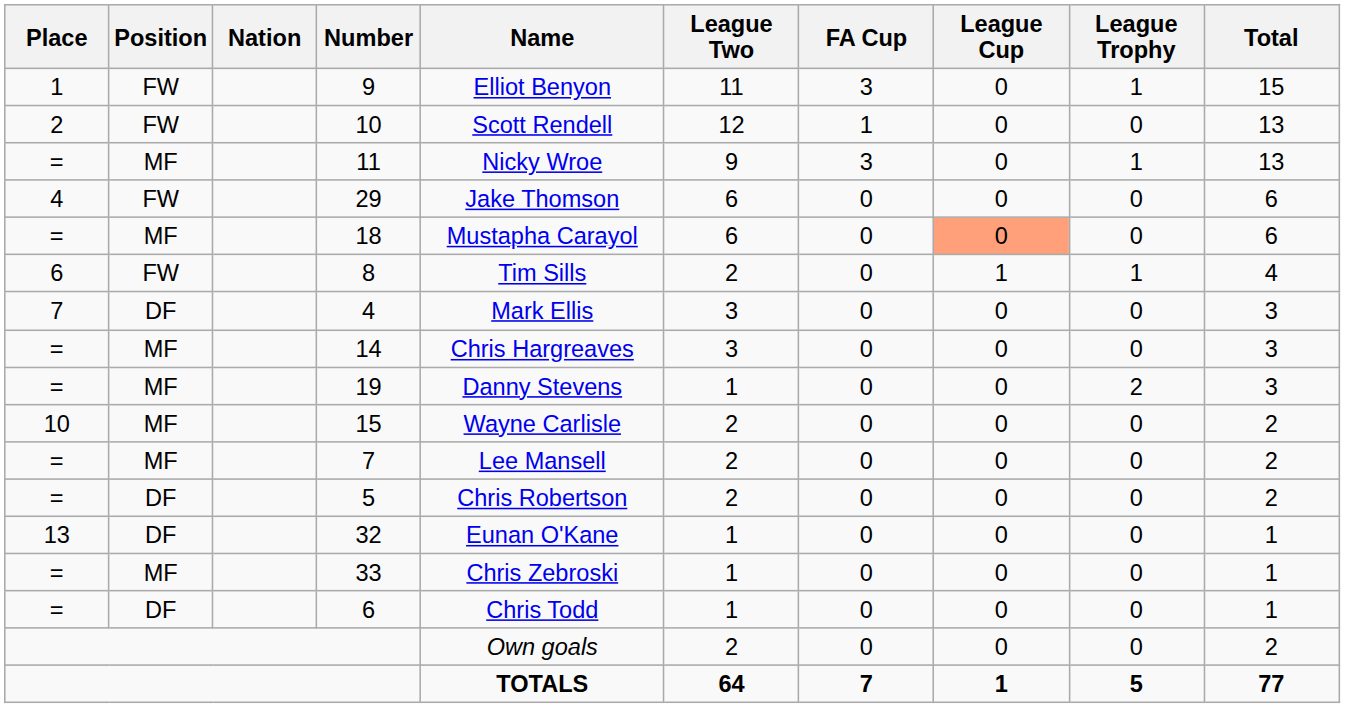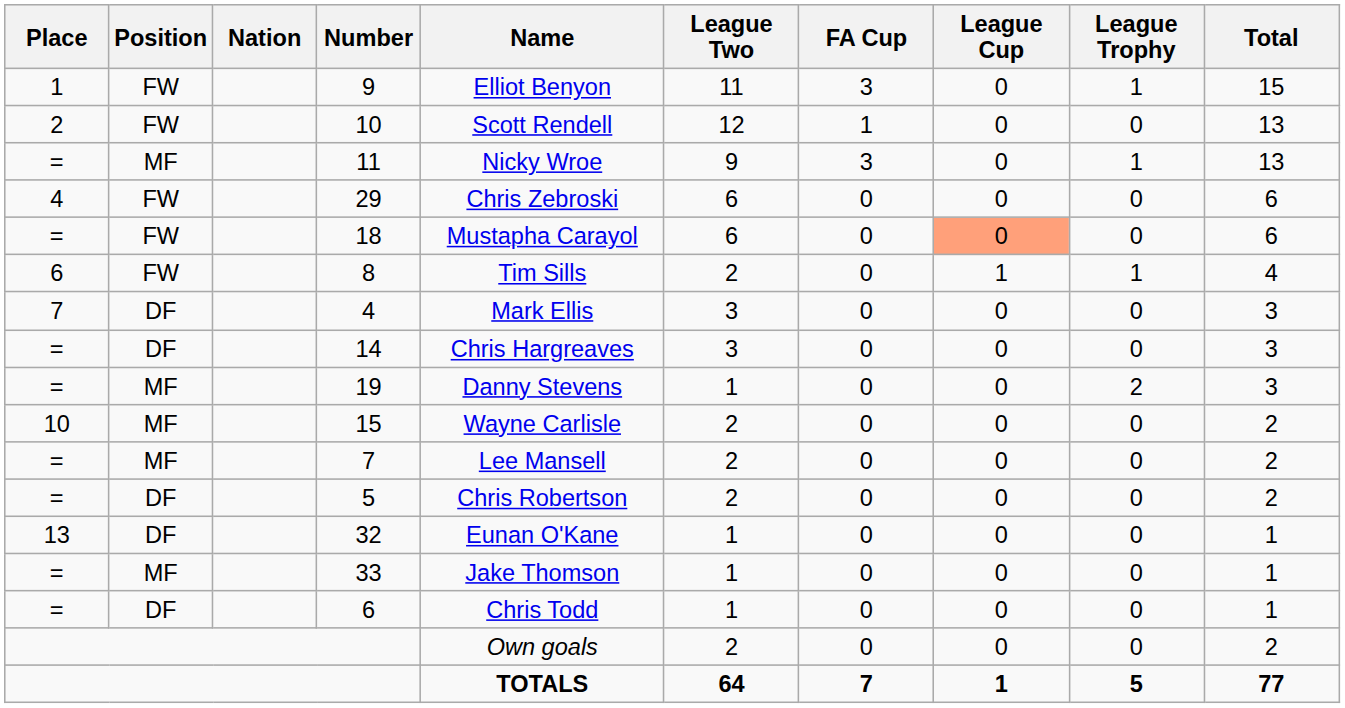29 | Name: Jake Thomson -> Chris Zebroski
18 | Position: MF -> FW
14 | Position: MF -> DF
33 | Name: Chris Zebroski -> Jake Thomson
